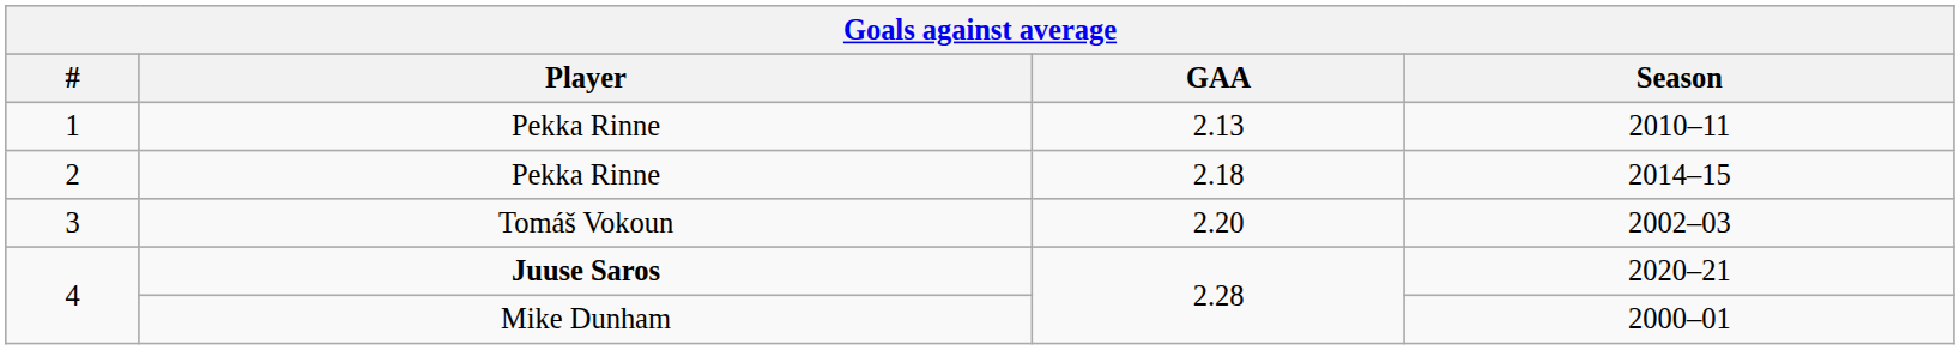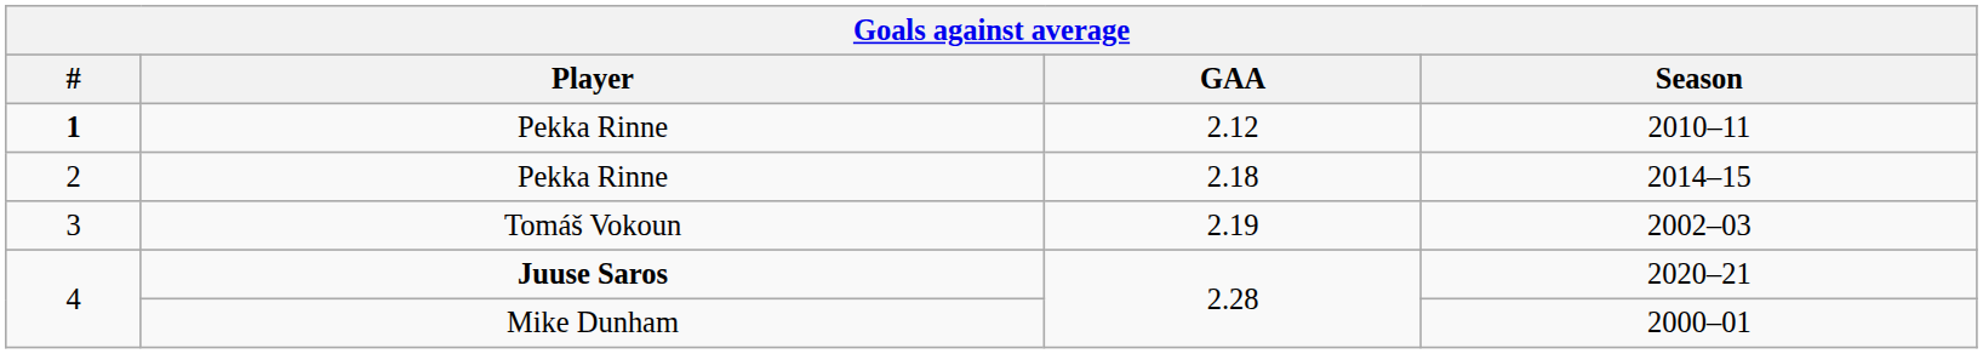2010–11 | #: normal -> bold
2010–11 | GAA: 2.13 -> 2.12
2002–03 | GAA: 2.20 -> 2.19
